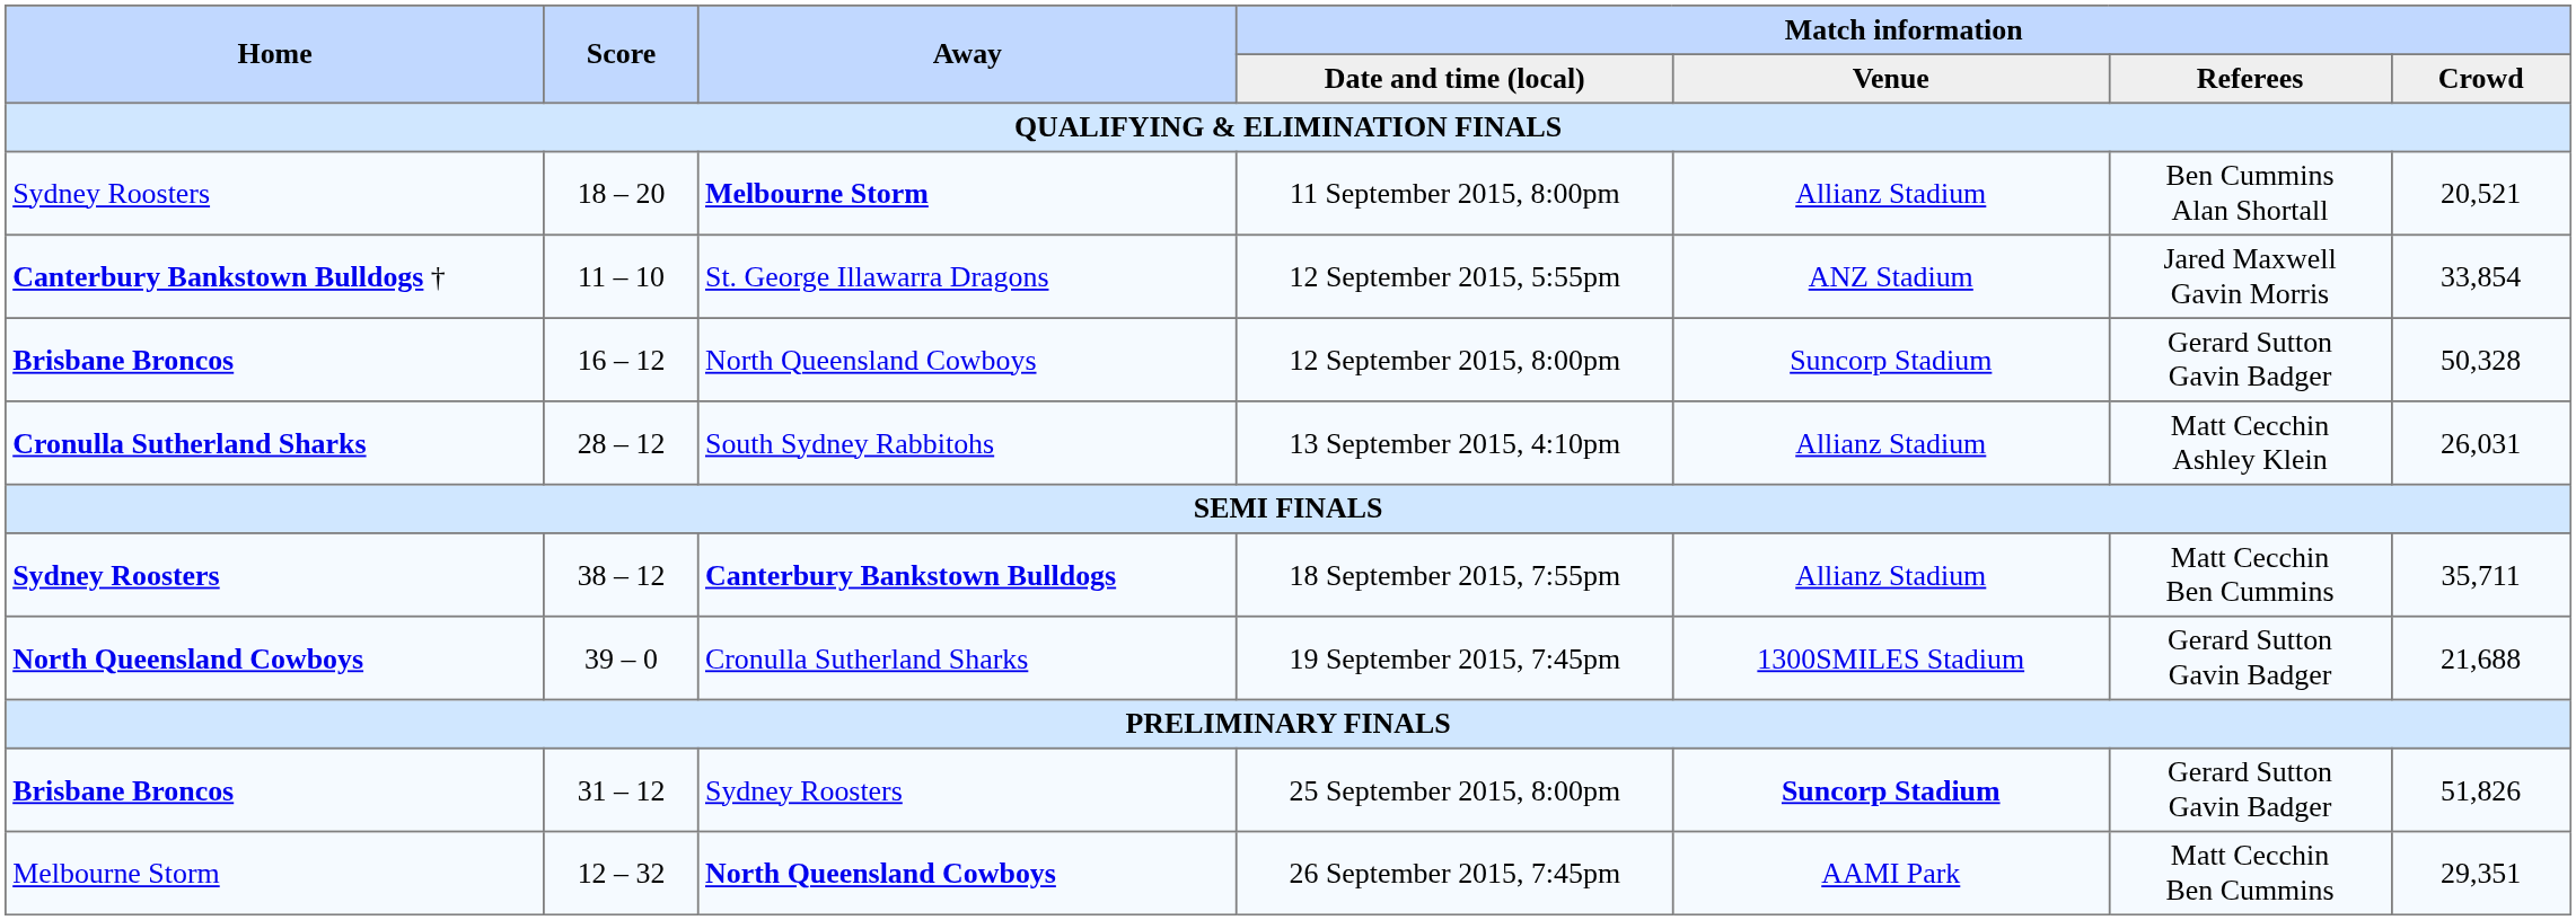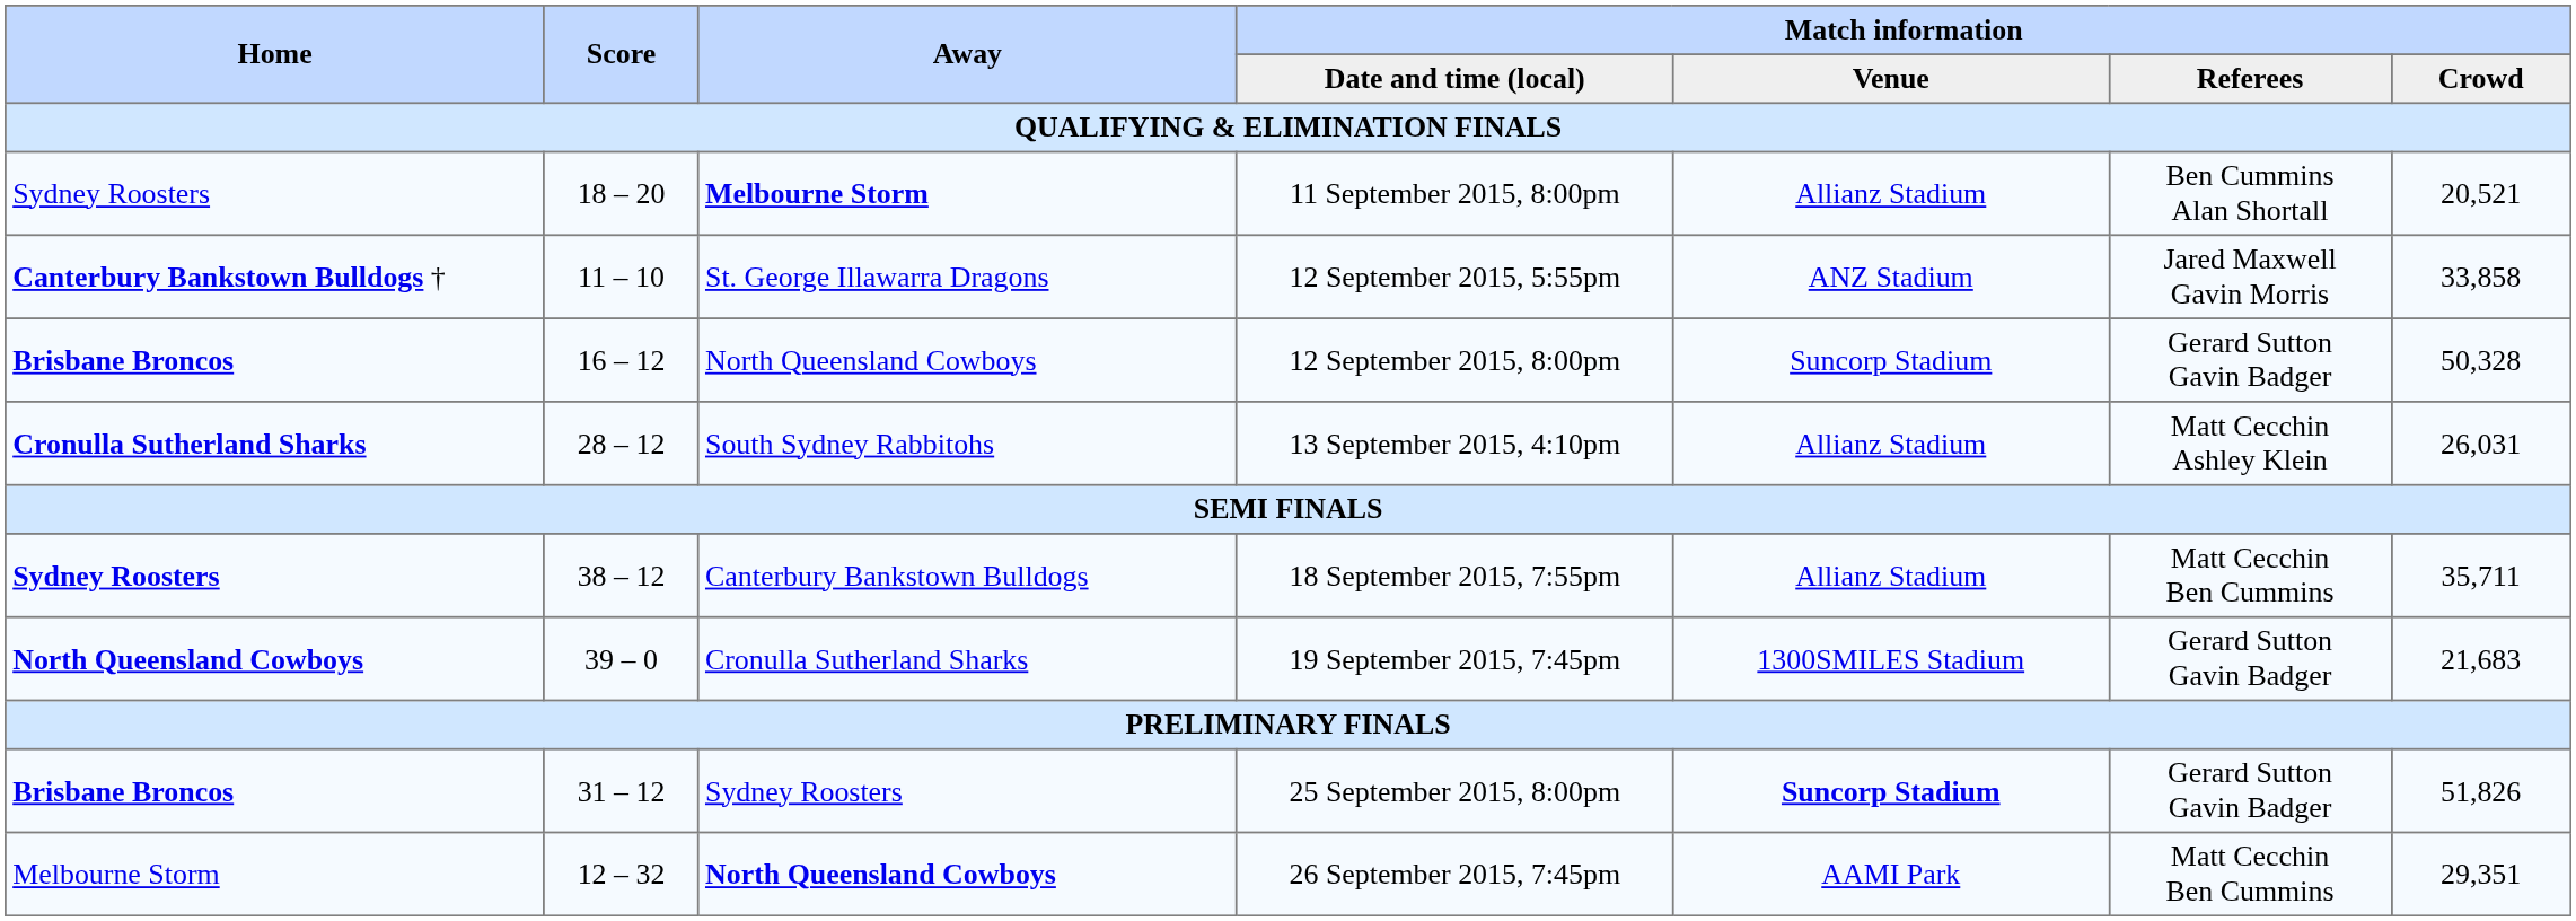12 September 2015, 5:55pm | Match information / Crowd: 33,854 -> 33,858
18 September 2015, 7:55pm | Away: bold -> normal
19 September 2015, 7:45pm | Match information / Crowd: 21,688 -> 21,683
